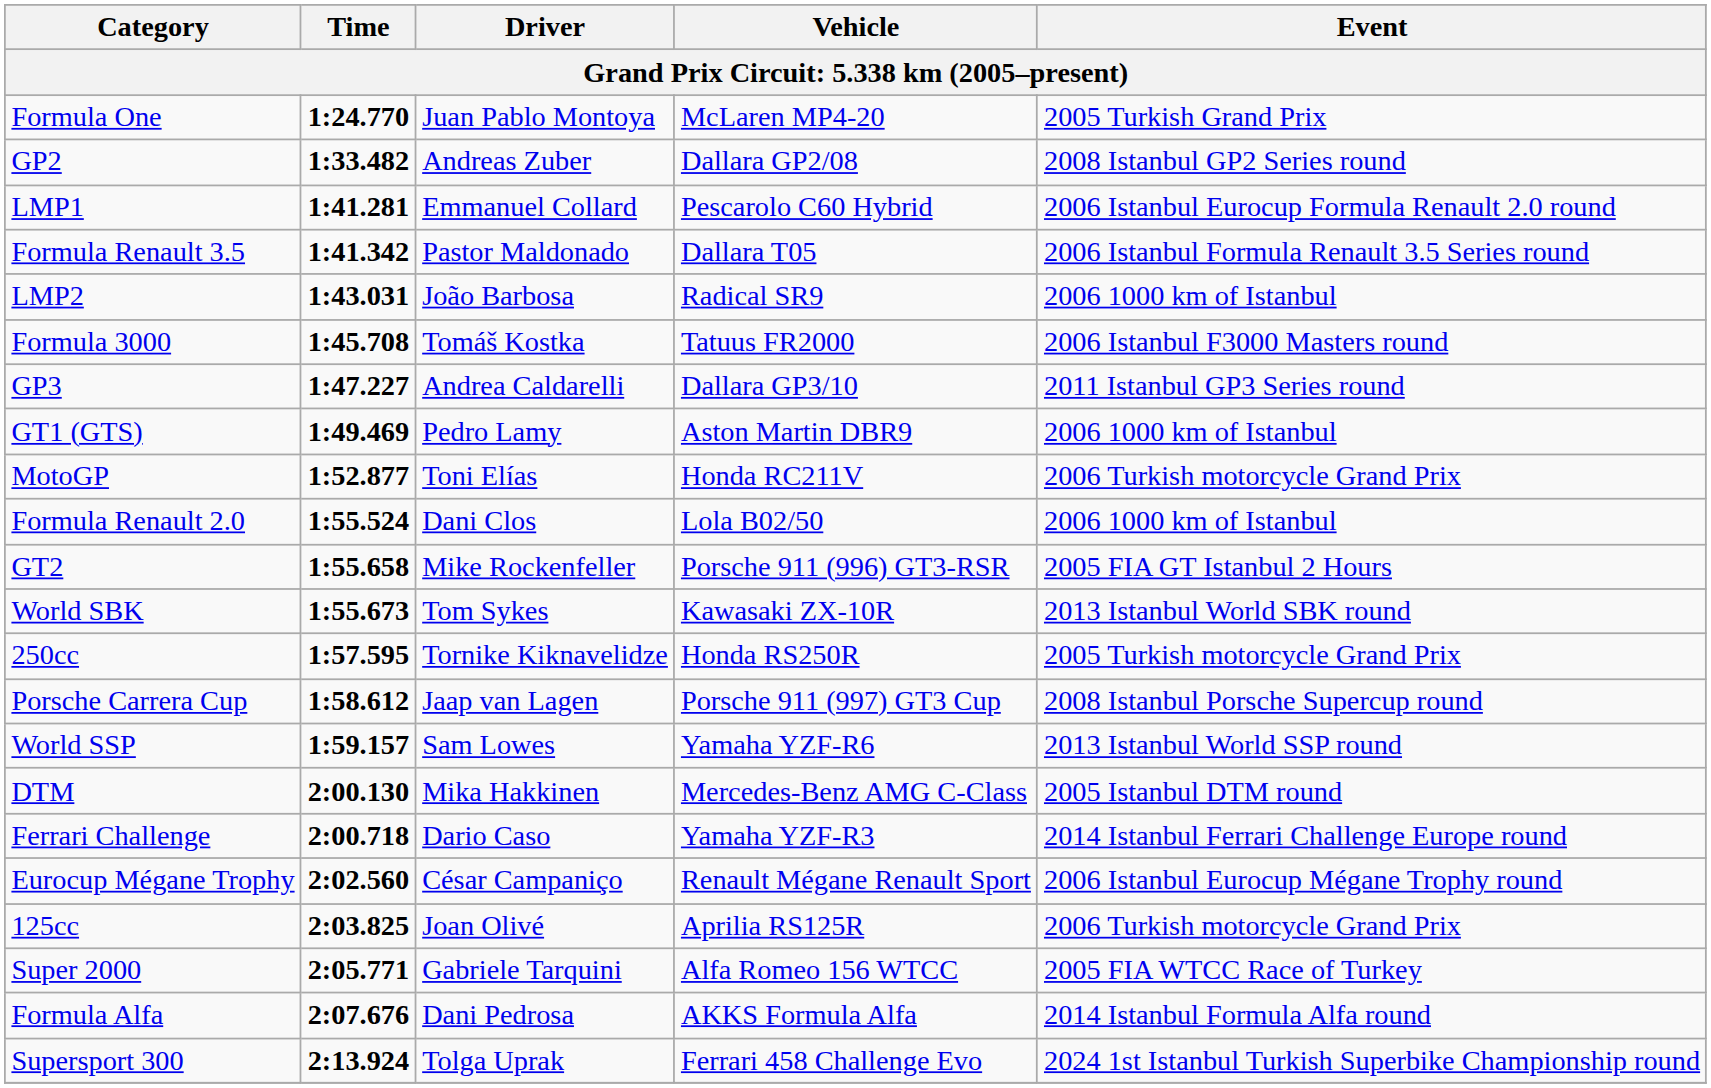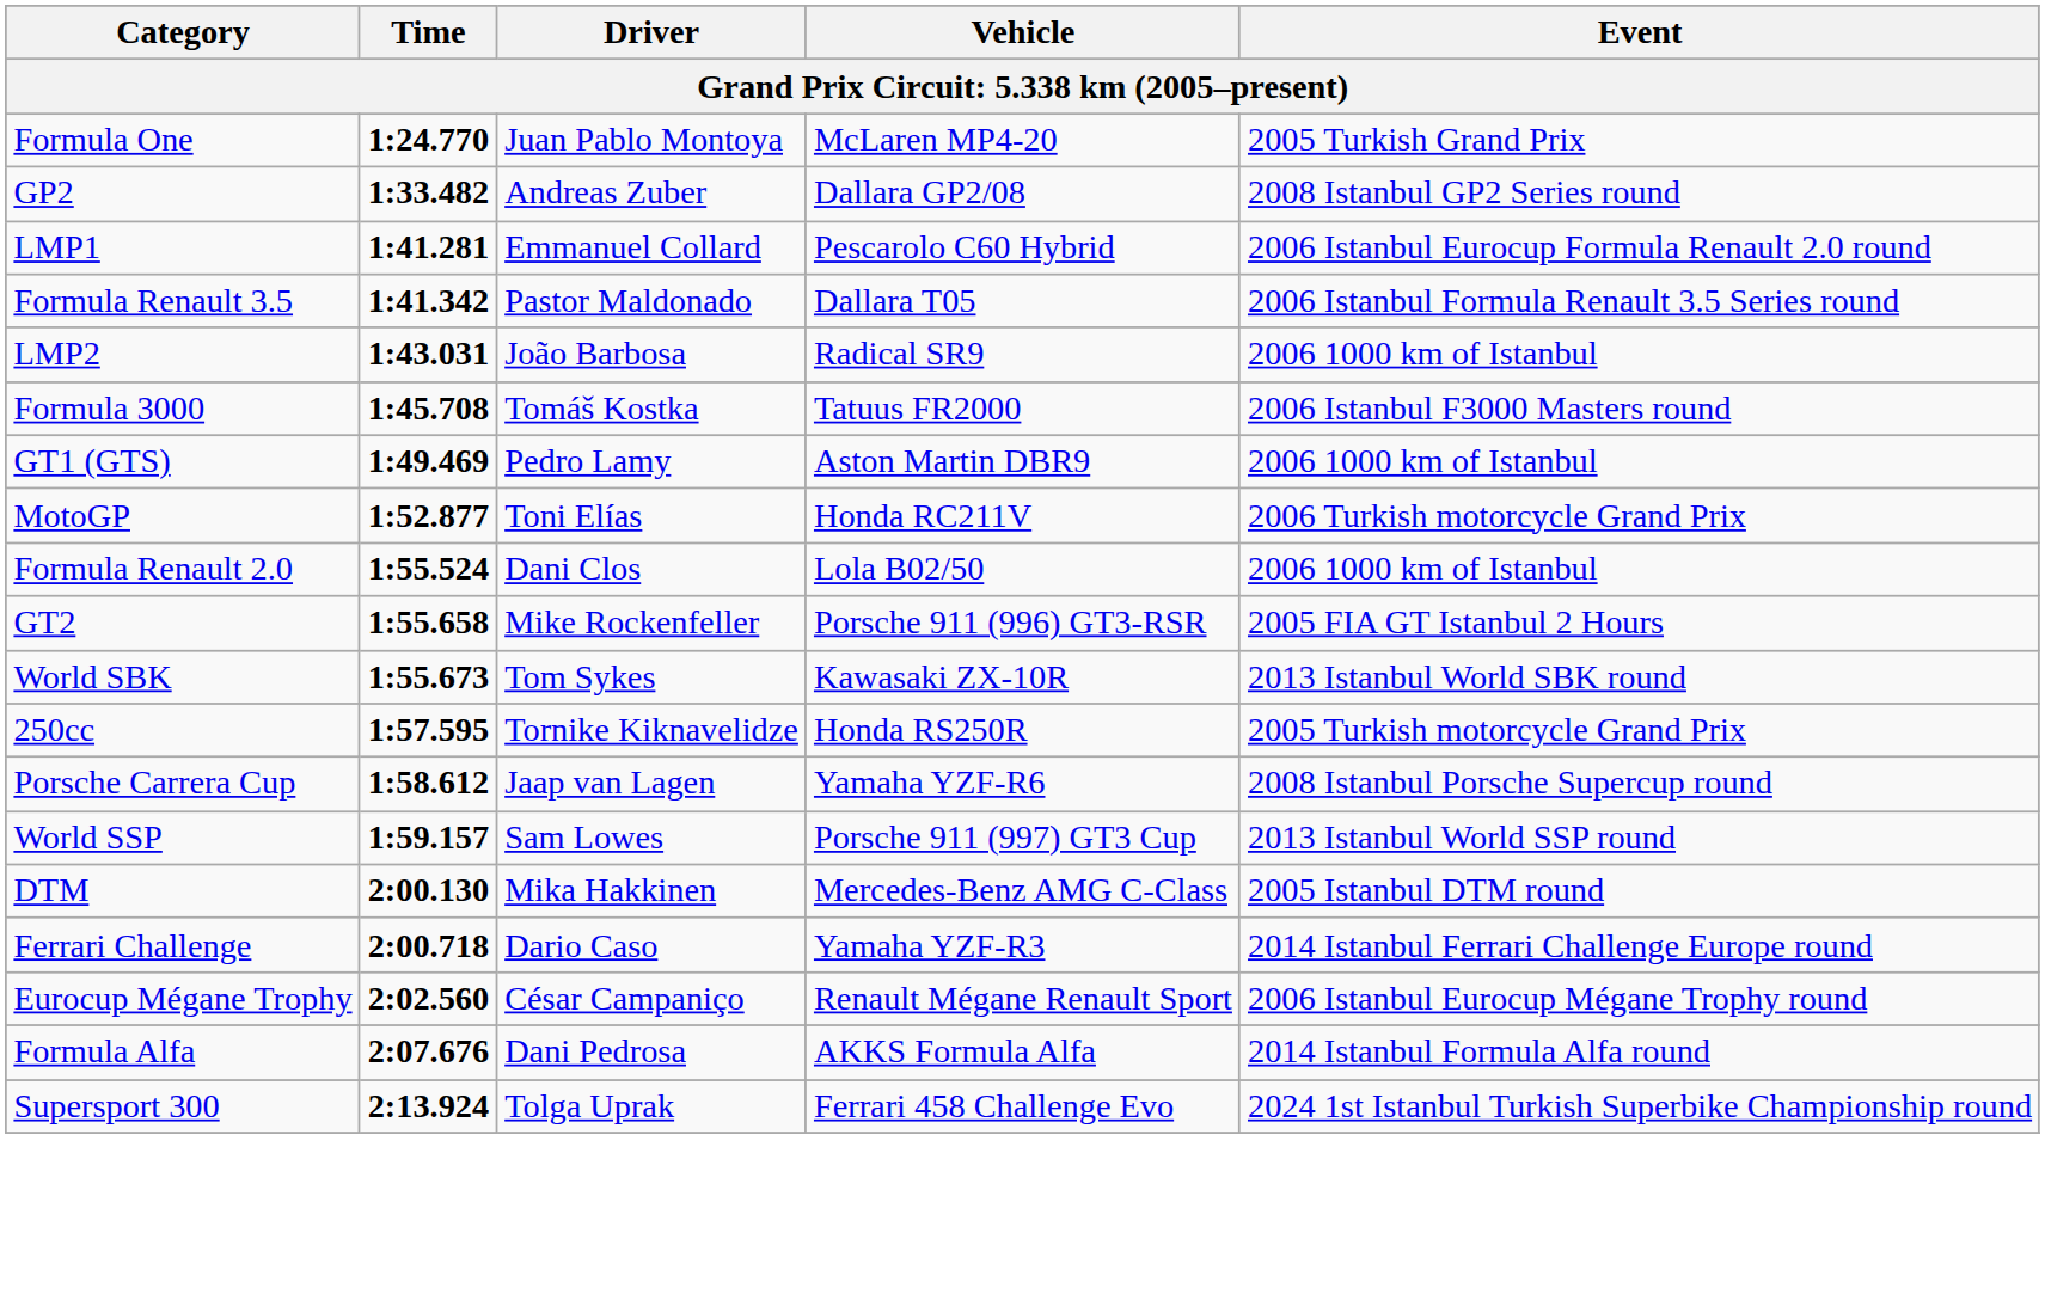- row: GP3 | 1:47.227 | Andrea Caldarelli | Dallara GP3/10 | 2011 Istanbul GP3 Series round
Porsche Carrera Cup | Vehicle: Porsche 911 (997) GT3 Cup -> Yamaha YZF-R6
World SSP | Vehicle: Yamaha YZF-R6 -> Porsche 911 (997) GT3 Cup
- row: 125cc | 2:03.825 | Joan Olivé | Aprilia RS125R | 2006 Turkish motorcycle Grand Prix
- row: Super 2000 | 2:05.771 | Gabriele Tarquini | Alfa Romeo 156 WTCC | 2005 FIA WTCC Race of Turkey
